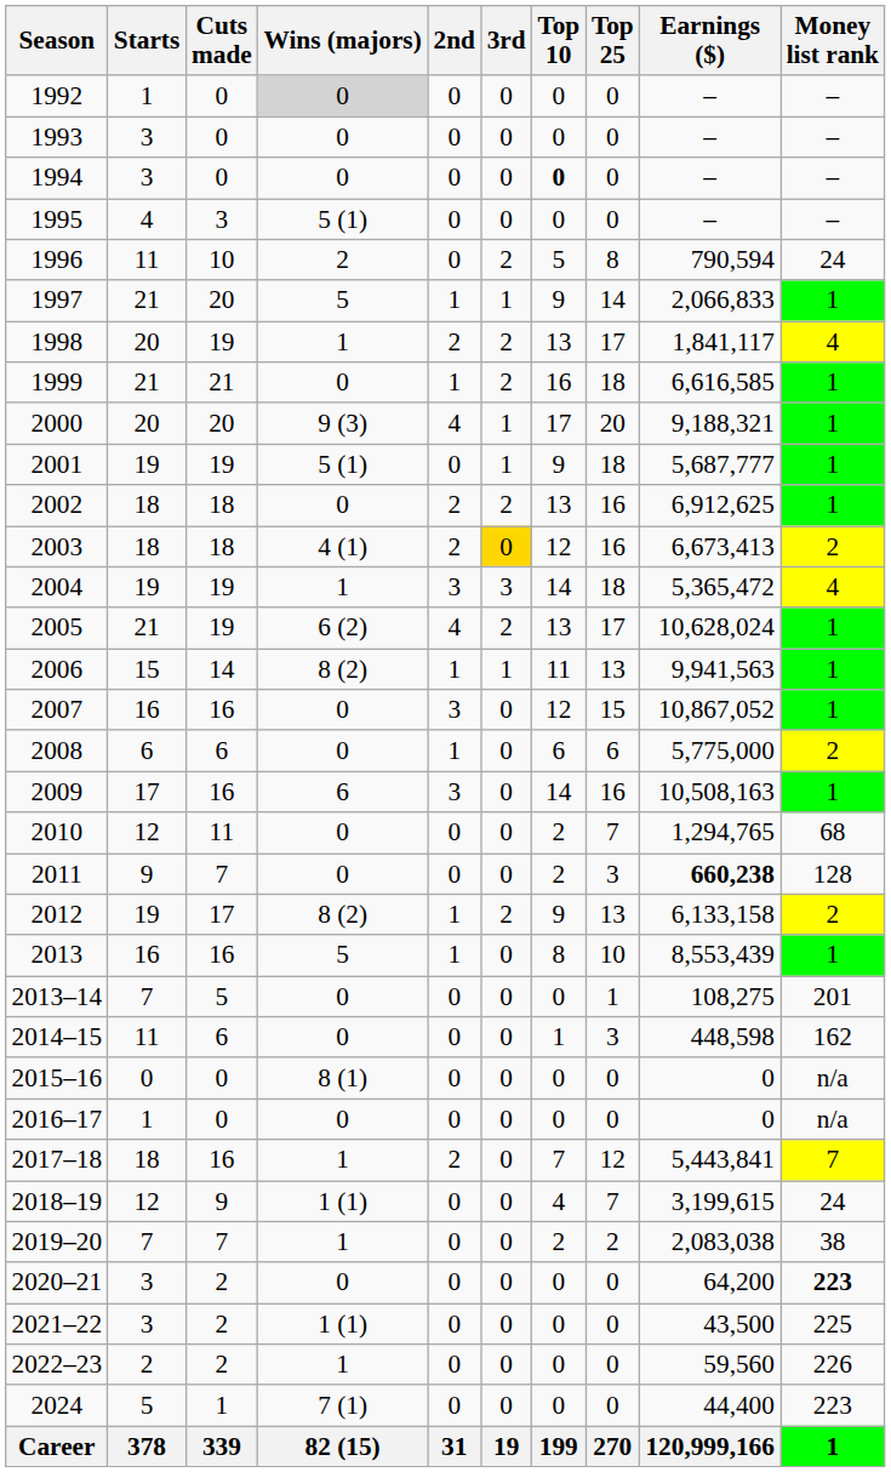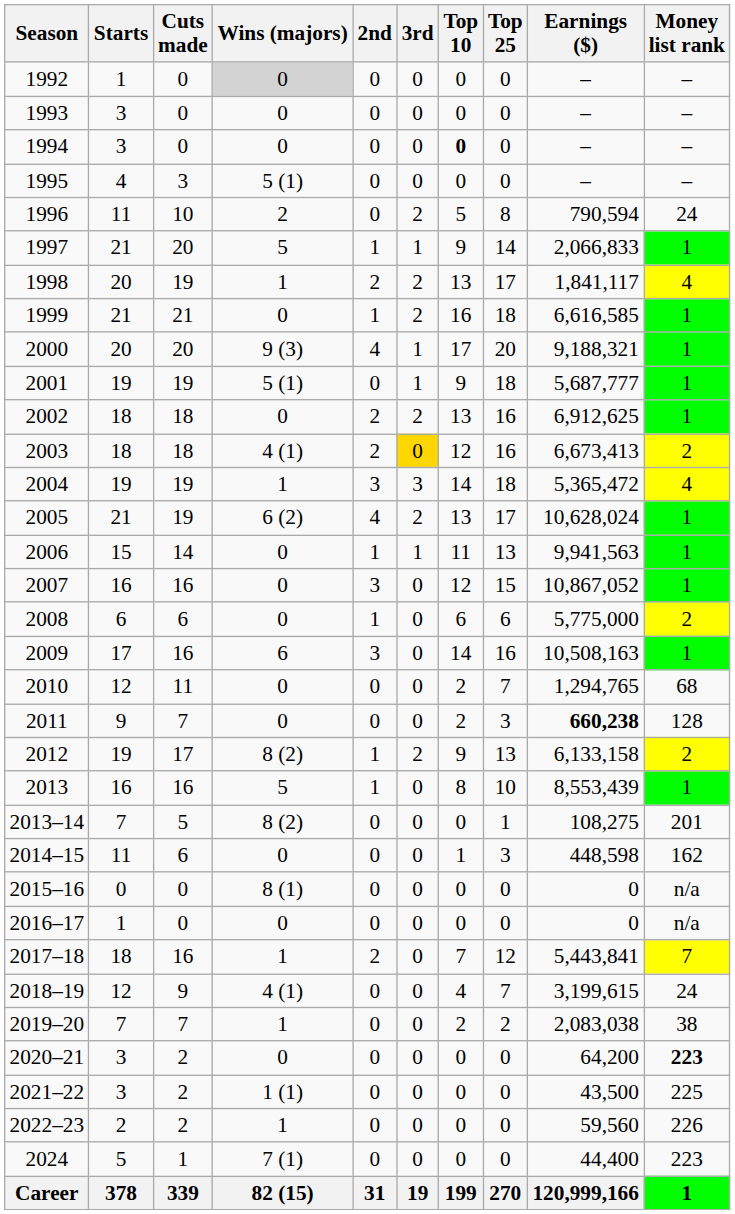2006 | Wins (majors): 8 (2) -> 0
2013–14 | Wins (majors): 0 -> 8 (2)
2018–19 | Wins (majors): 1 (1) -> 4 (1)
